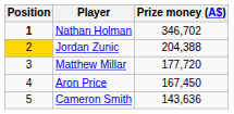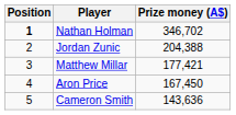Jordan Zunic | Position: gold background -> no background
Matthew Millar | Prize money (A$): 177,720 -> 177,421
